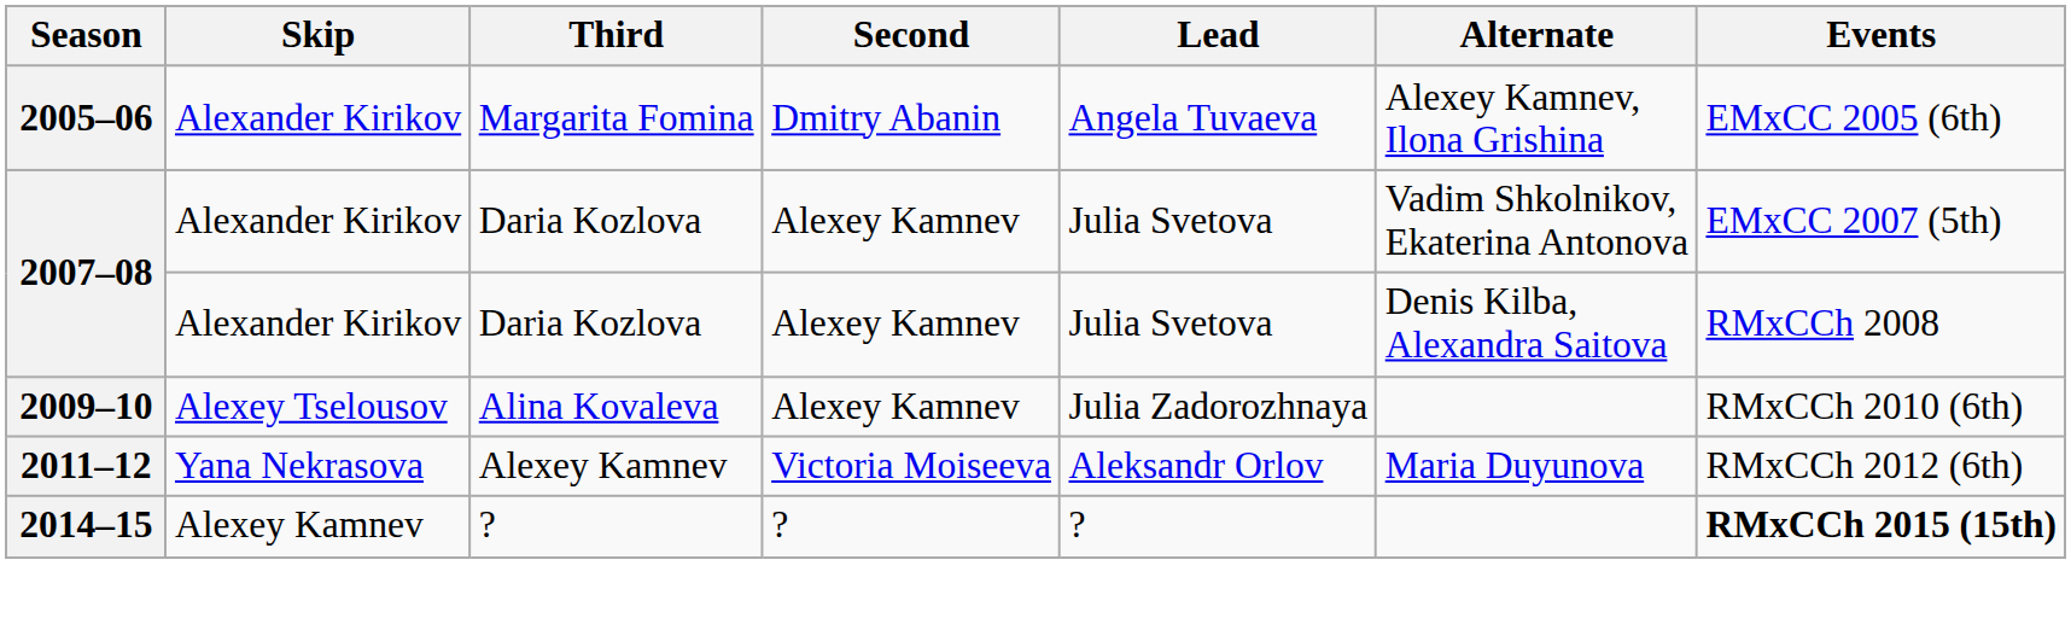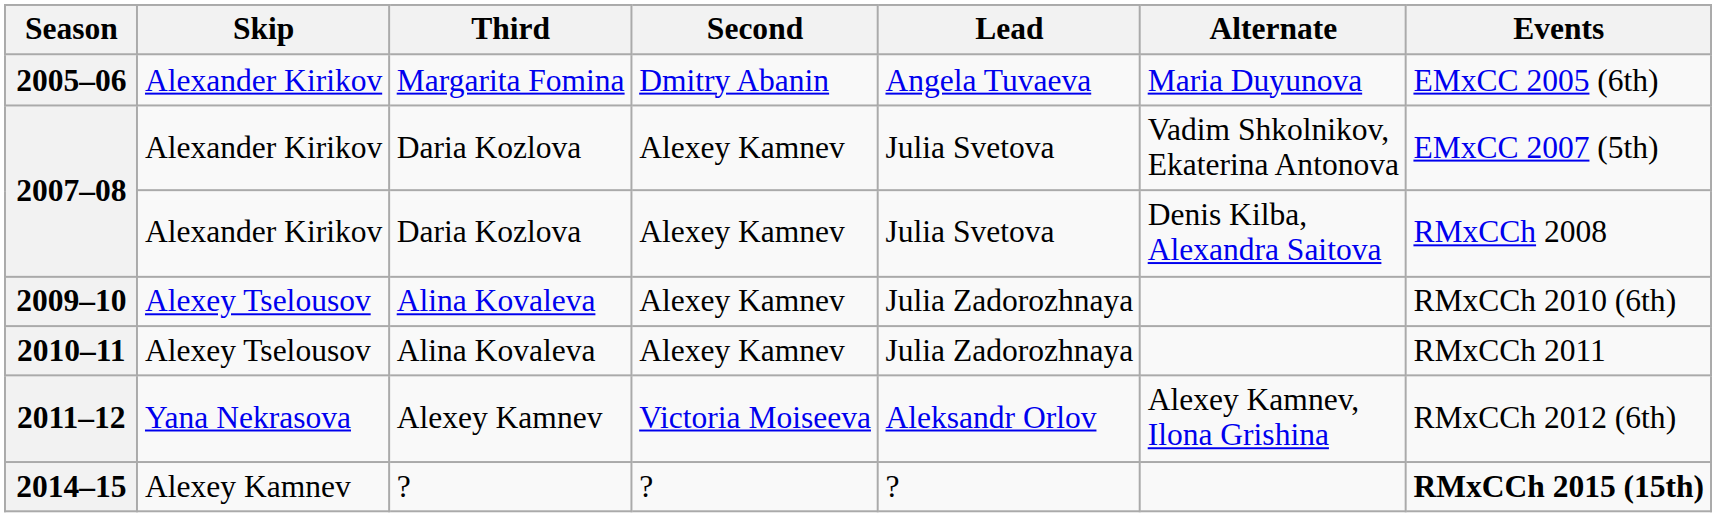2005–06 | Alternate: Alexey Kamnev, Ilona Grishina -> Maria Duyunova
+ row: 2010–11 | Alexey Tselousov | Alina Kovaleva | Alexey Kamnev | Julia Zadorozhnaya | RMxCCh 2011
2011–12 | Alternate: Maria Duyunova -> Alexey Kamnev, Ilona Grishina
